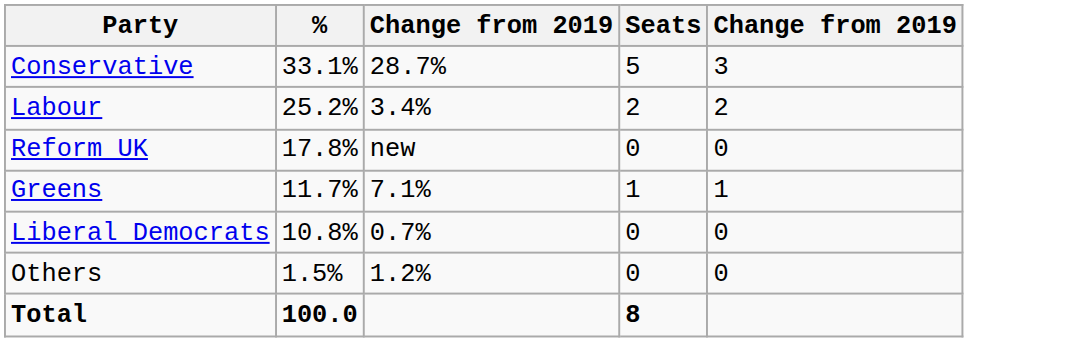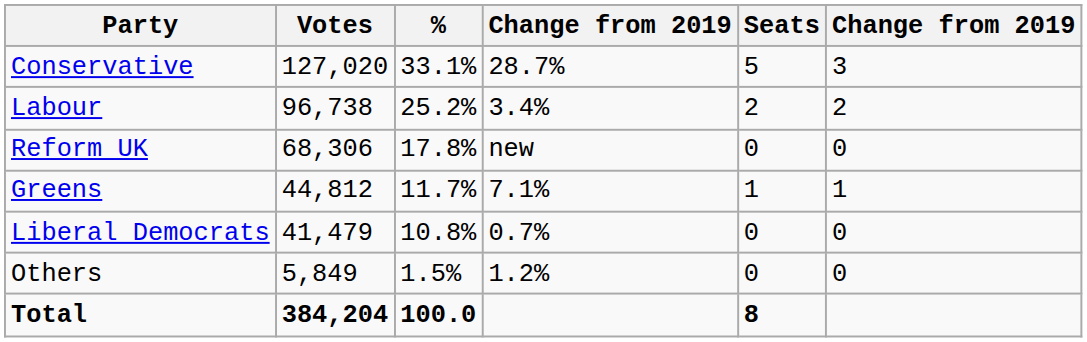+ column: Votes | 127,020 | 96,738 | 68,306 | 44,812 | 41,479 | 5,849 | 384,204
